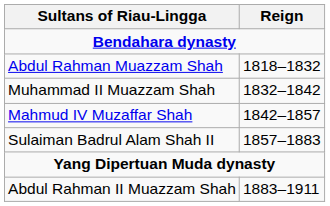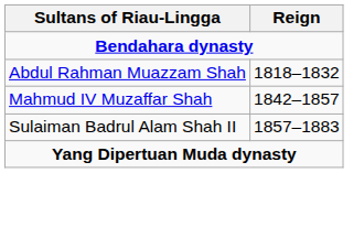- row: Muhammad II Muazzam Shah | 1832–1842
- row: Abdul Rahman II Muazzam Shah | 1883–1911
